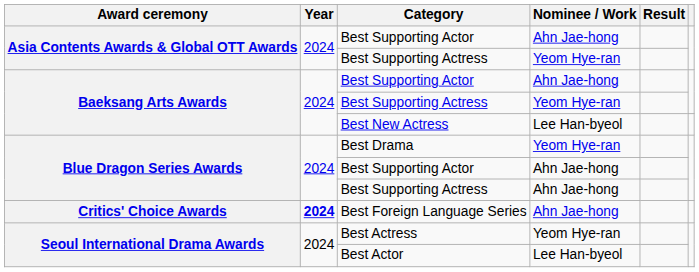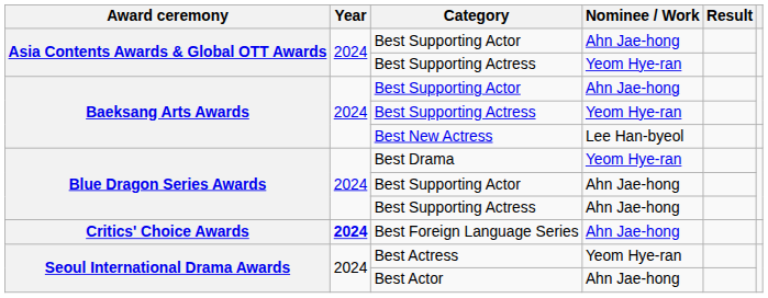Best Actor | Nominee / Work: Lee Han-byeol -> Ahn Jae-hong
